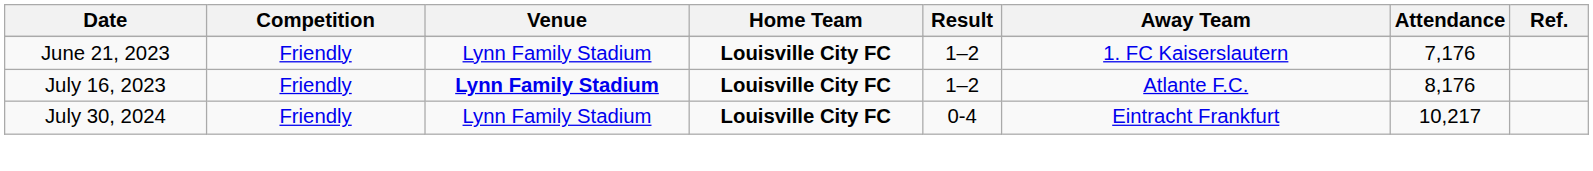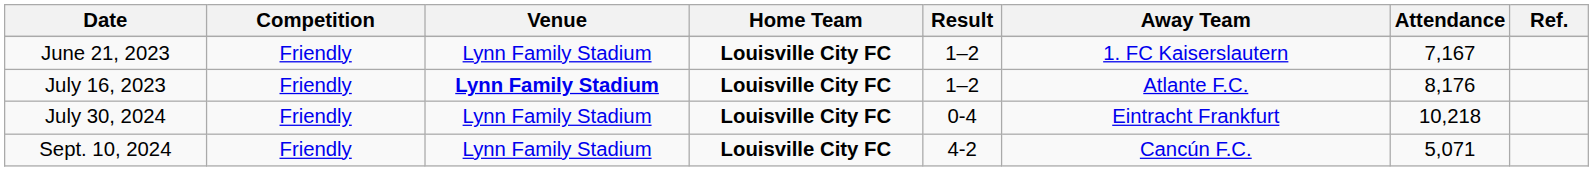June 21, 2023 | Attendance: 7,176 -> 7,167
July 30, 2024 | Attendance: 10,217 -> 10,218
+ row: Sept. 10, 2024 | Friendly | Lynn Family Stadium | Louisville City FC | 4-2 | Cancún F.C. | 5,071
